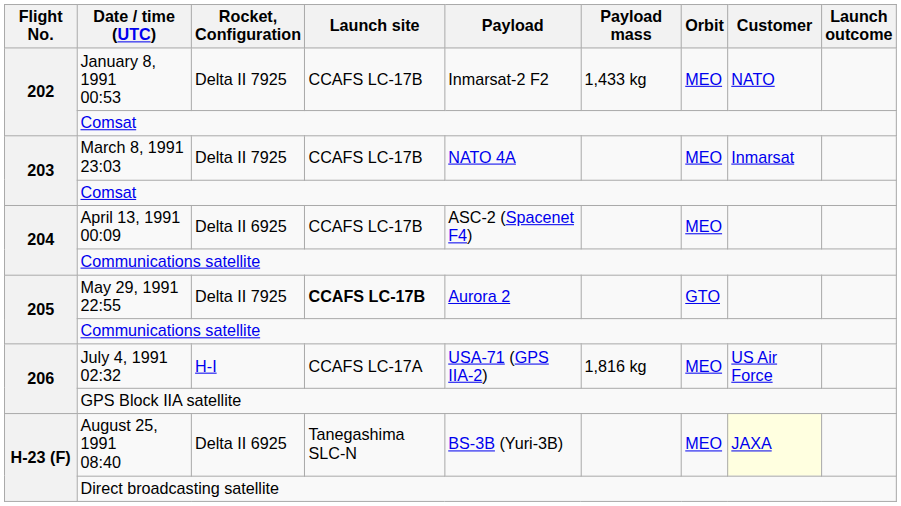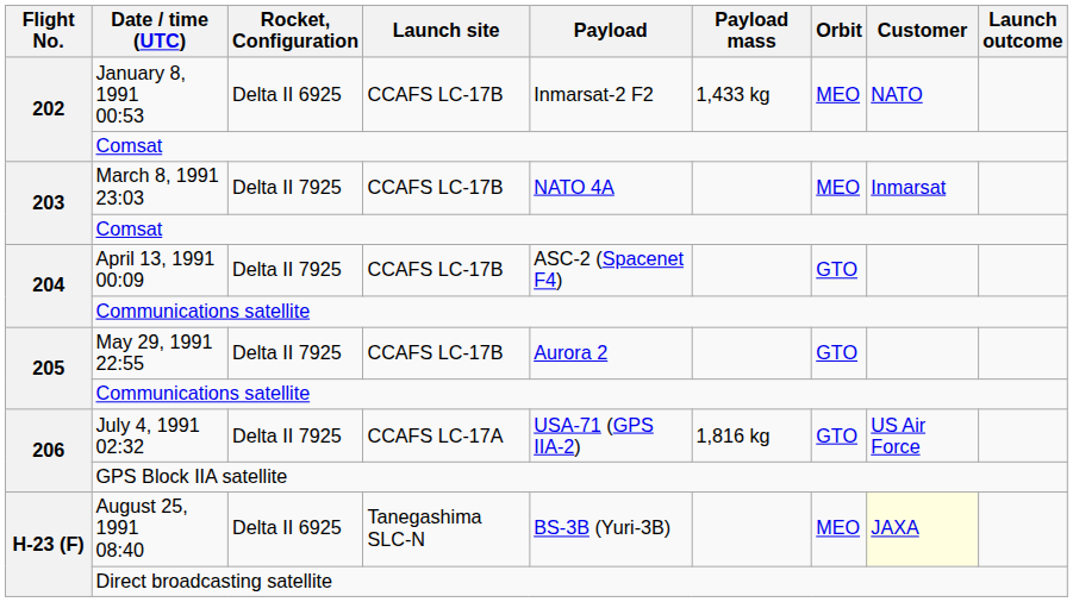January 8, 1991 00:53 | Rocket, Configuration: Delta II 7925 -> Delta II 6925
April 13, 1991 00:09 | Rocket, Configuration: Delta II 6925 -> Delta II 7925
April 13, 1991 00:09 | Orbit: MEO -> GTO
May 29, 1991 22:55 | Launch site: bold -> normal
July 4, 1991 02:32 | Rocket, Configuration: H-I -> Delta II 7925
July 4, 1991 02:32 | Orbit: MEO -> GTO
